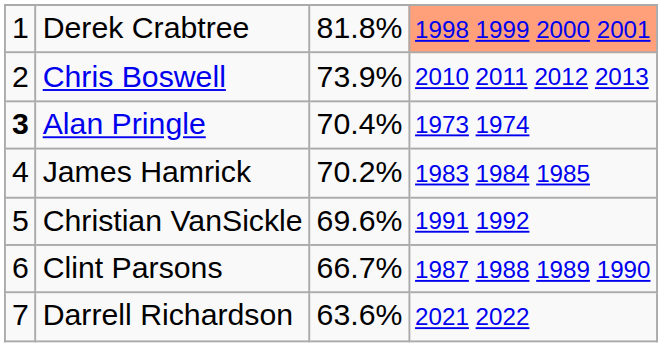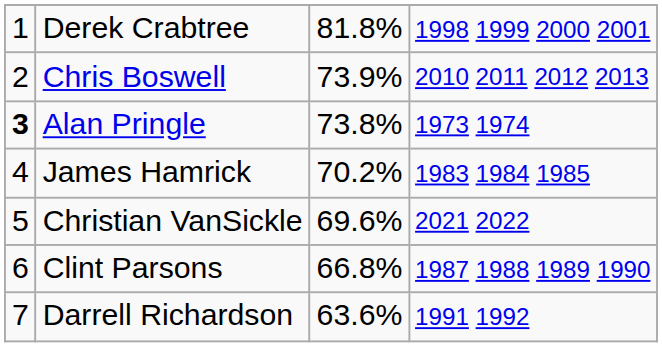Derek Crabtree | column 4: lightsalmon background -> no background
Alan Pringle | column 3: 70.4% -> 73.8%
Christian VanSickle | column 4: 1991 1992 -> 2021 2022
Clint Parsons | column 3: 66.7% -> 66.8%
Darrell Richardson | column 4: 2021 2022 -> 1991 1992
